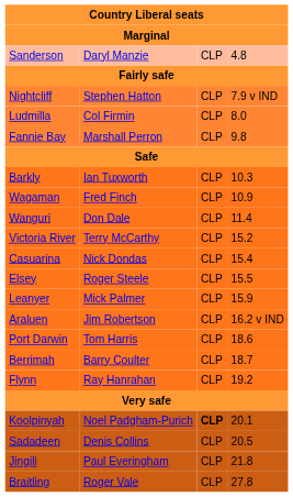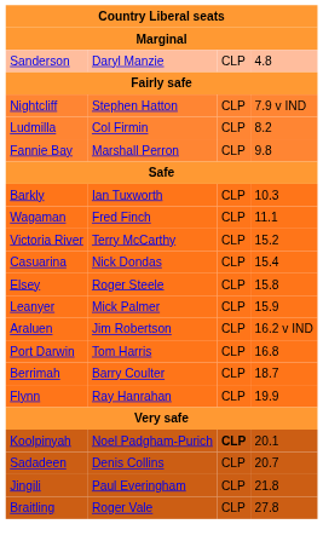Ludmilla | column 4: 8.0 -> 8.2
Wagaman | column 4: 10.9 -> 11.1
- row: Wanguri | Don Dale | CLP | 11.4
Elsey | column 4: 15.5 -> 15.8
Port Darwin | column 4: 18.6 -> 16.8
Flynn | column 4: 19.2 -> 19.9
Sadadeen | column 4: 20.5 -> 20.7
